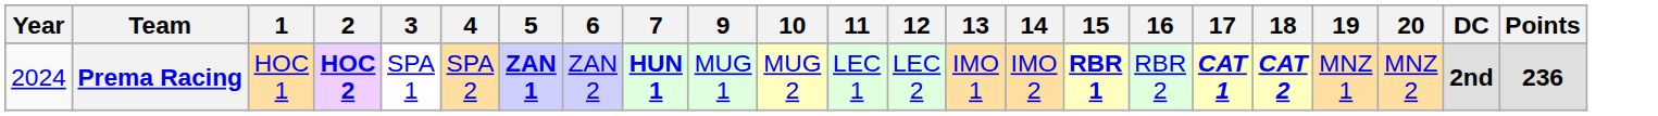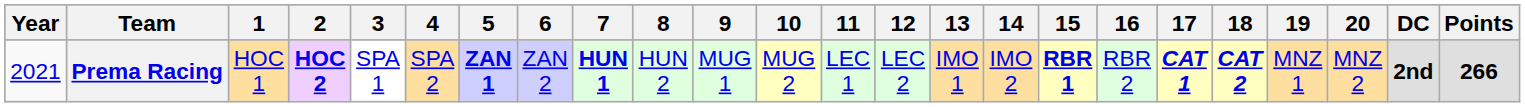+ column: 8 | HUN 2
Prema Racing | Year: 2024 -> 2021
Prema Racing | Points: 236 -> 266
